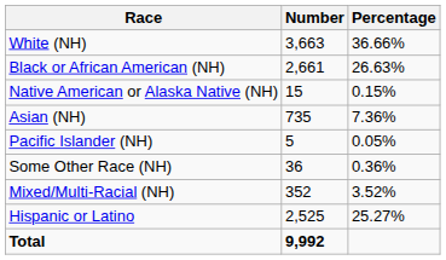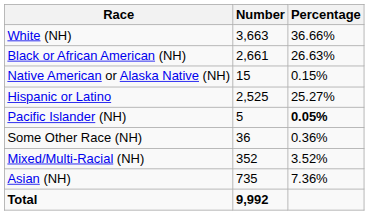rows swapped: Asian (NH) <-> Hispanic or Latino
Pacific Islander (NH) | Percentage: normal -> bold
